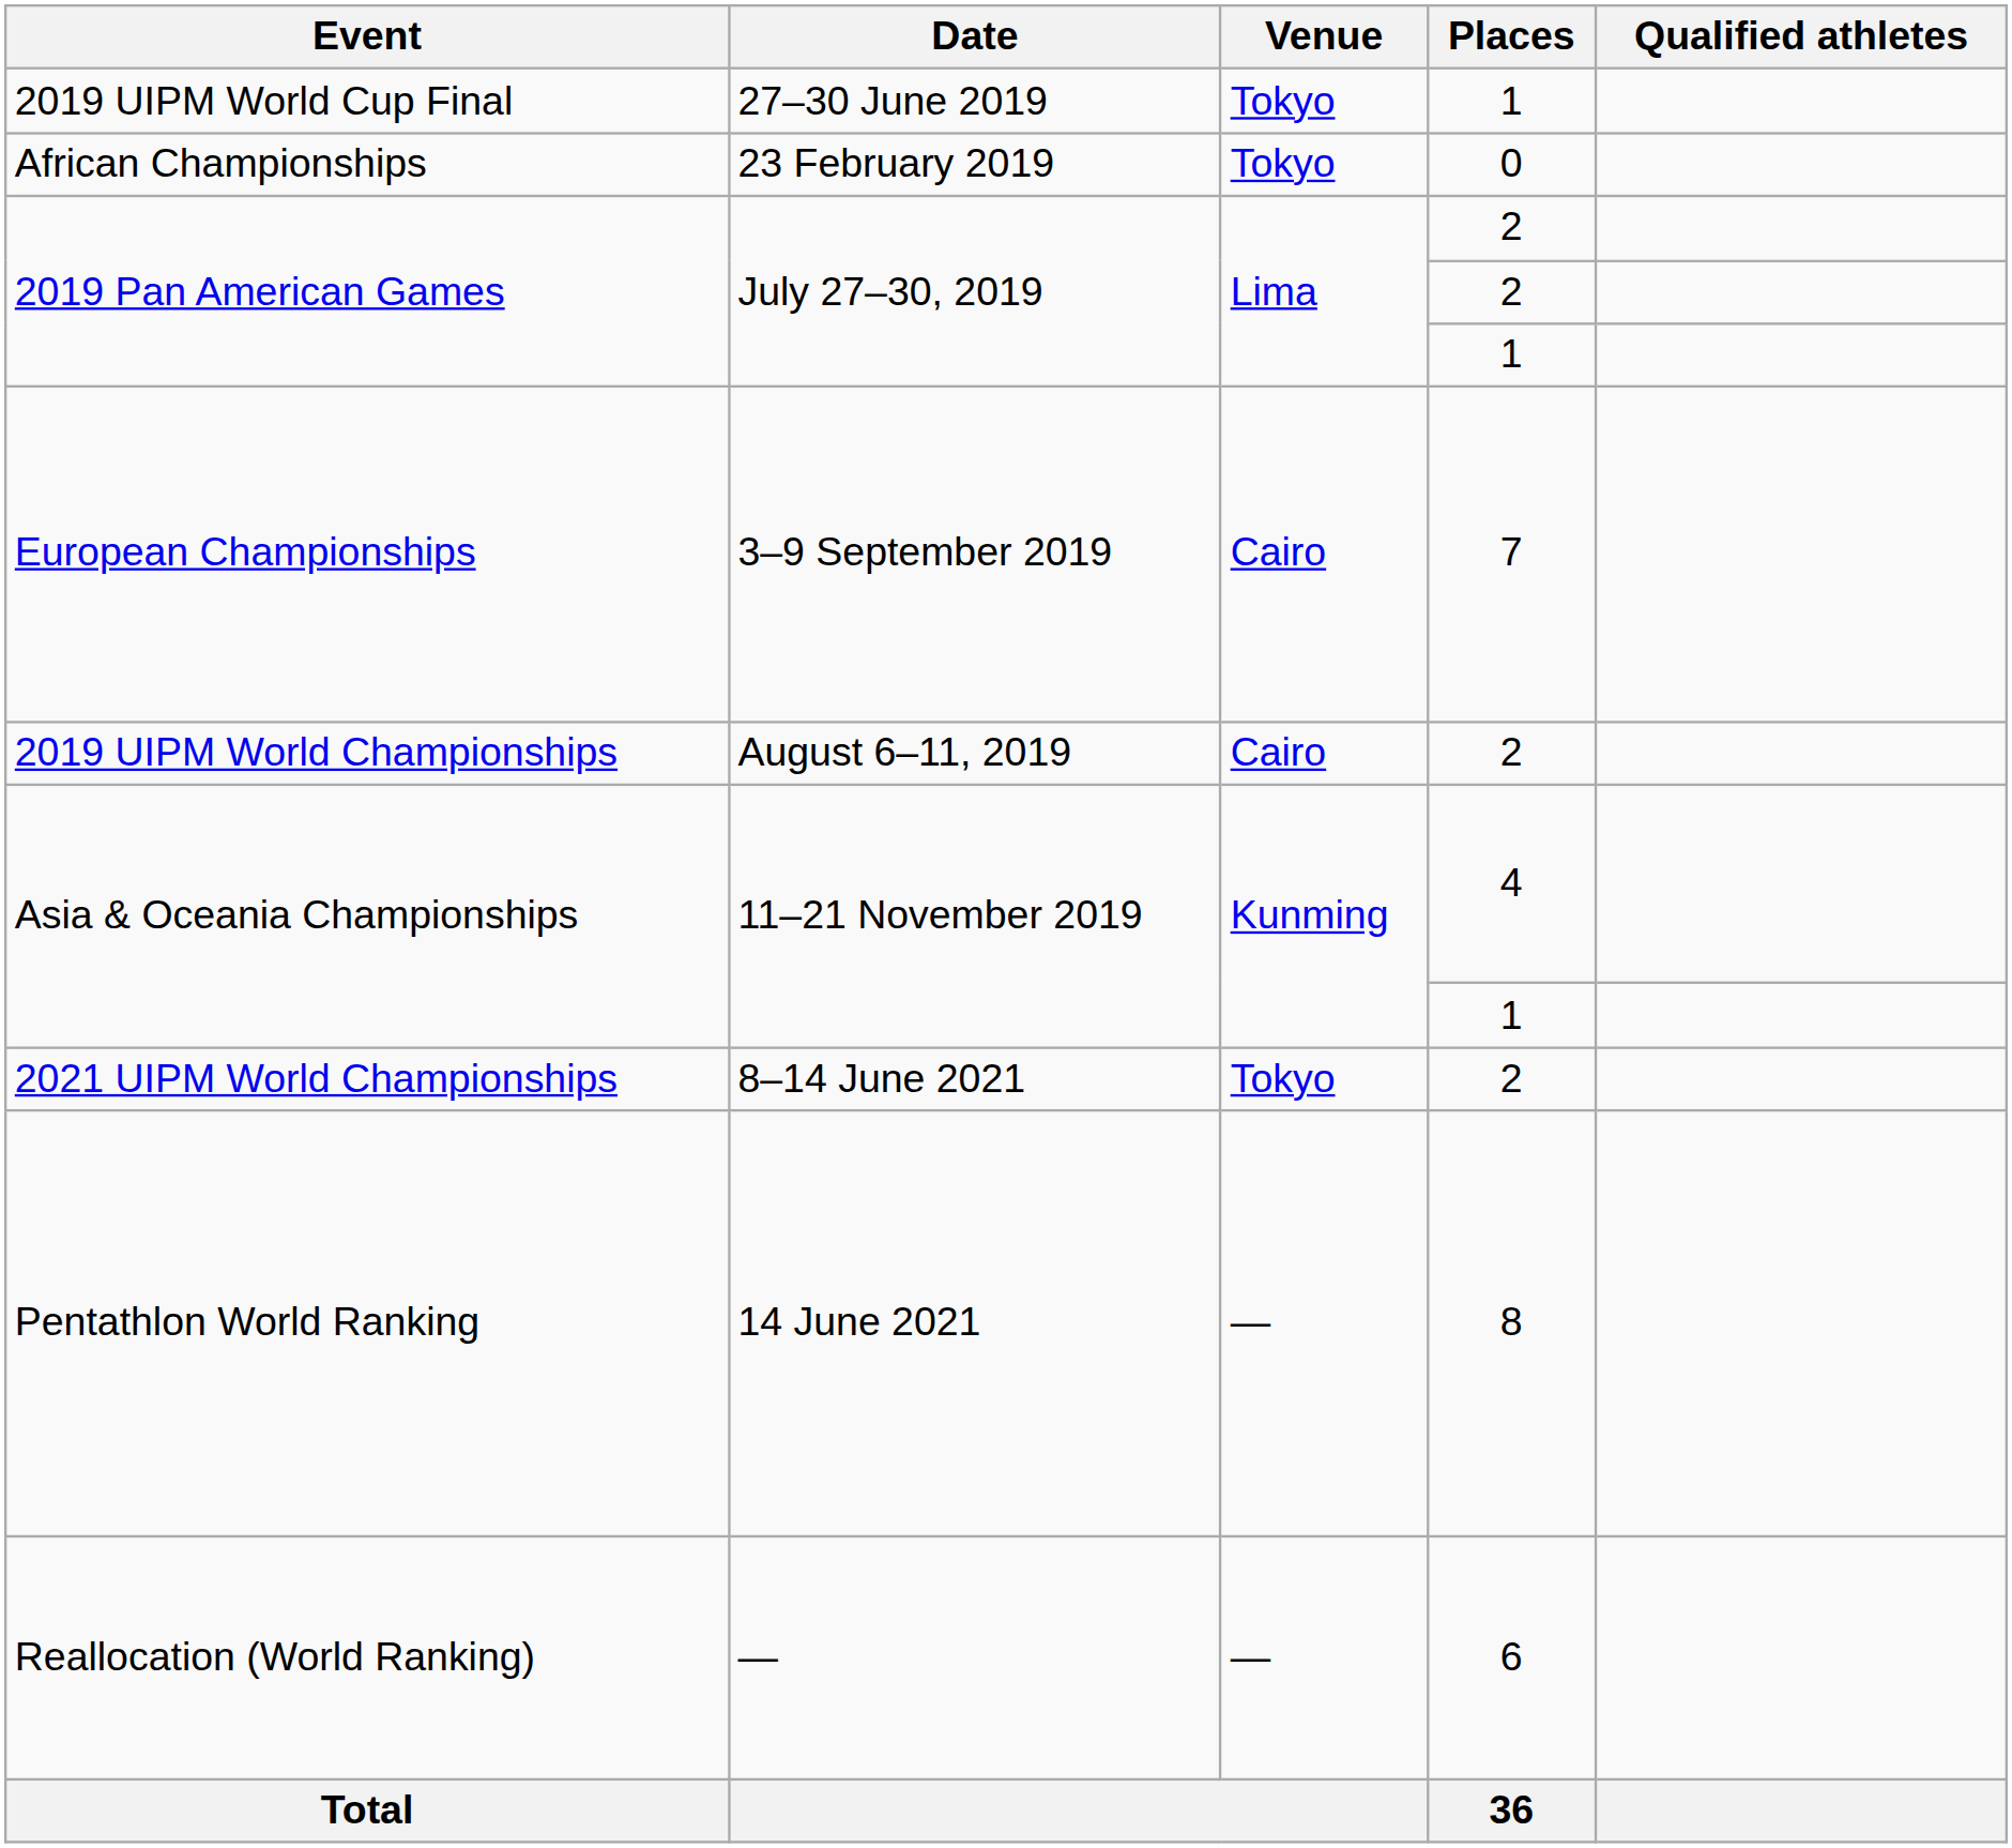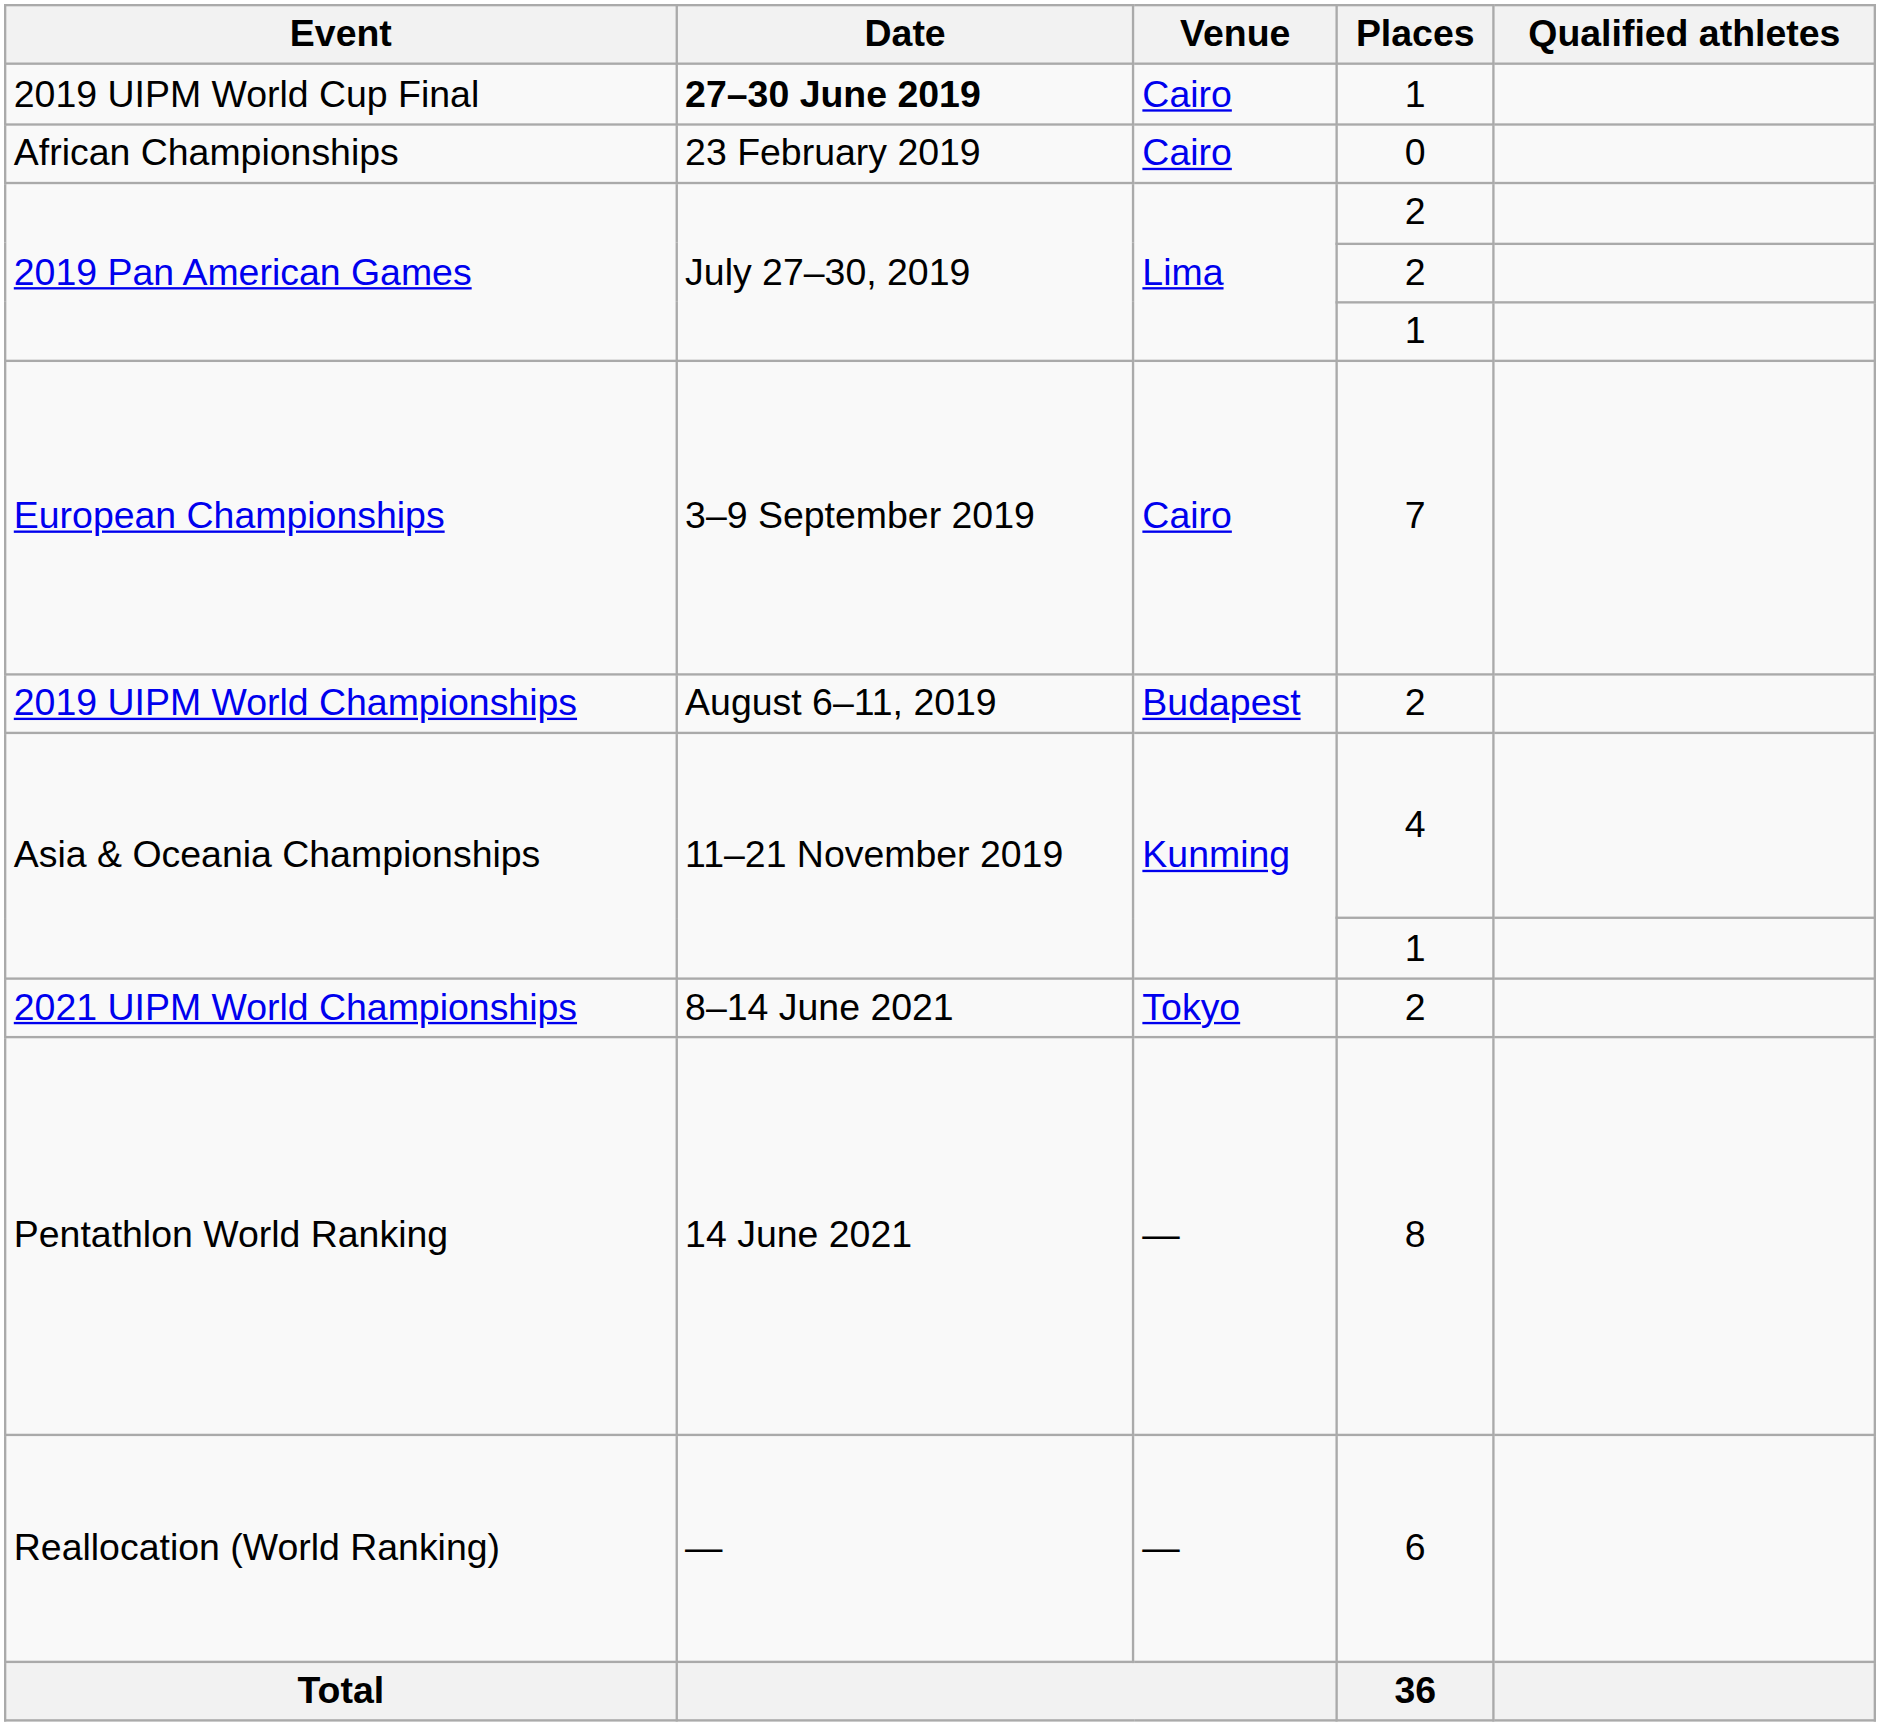2019 UIPM World Cup Final | Date: normal -> bold
2019 UIPM World Cup Final | Venue: Tokyo -> Cairo
African Championships | Venue: Tokyo -> Cairo
2019 UIPM World Championships | Venue: Cairo -> Budapest
